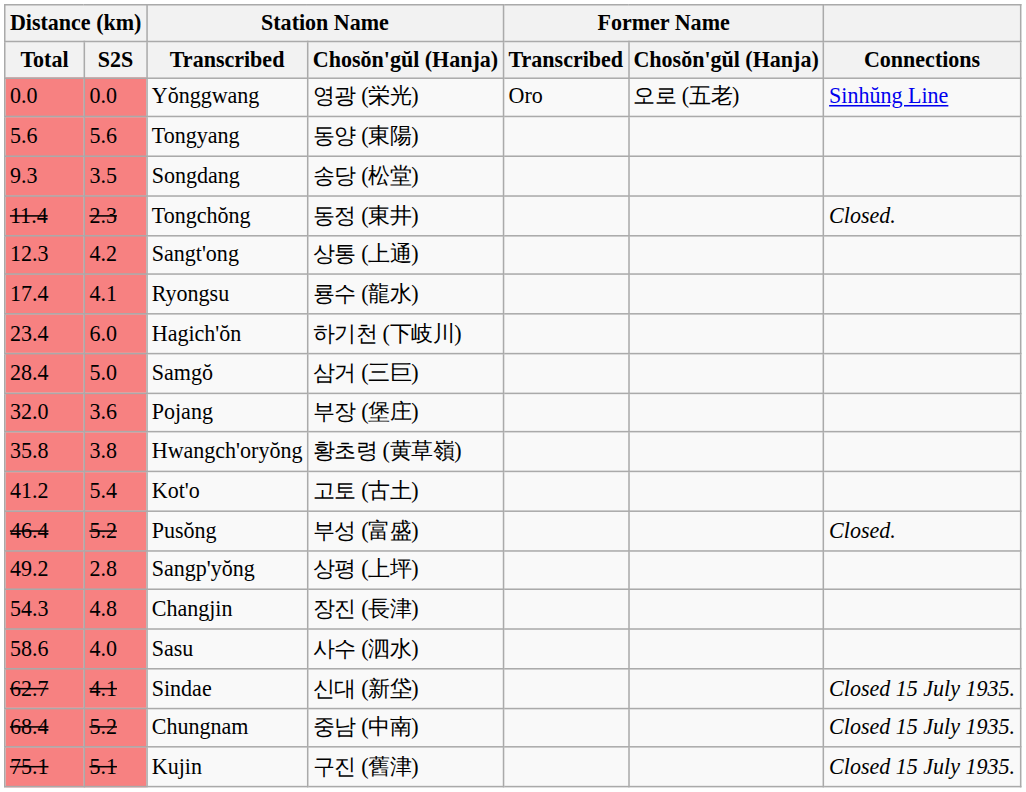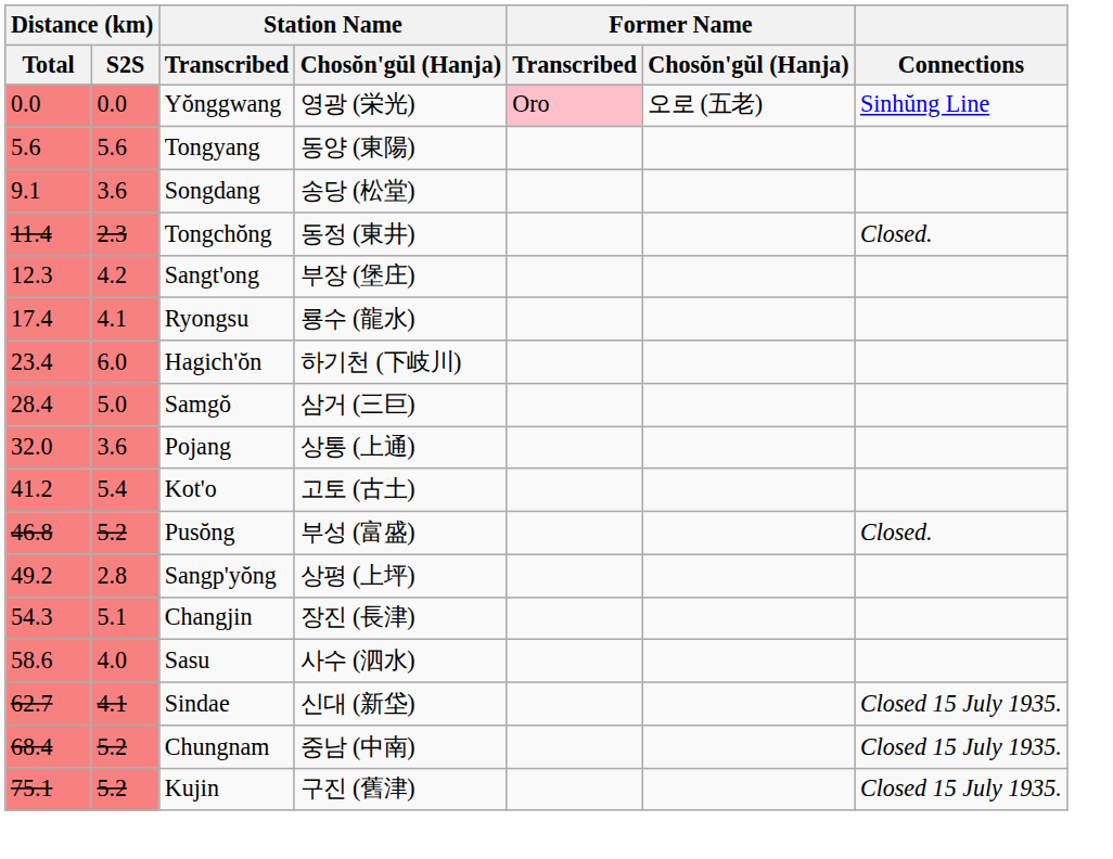Yŏnggwang | Former Name / Transcribed: no background -> pink background
Songdang | Distance (km) / Total: 9.3 -> 9.1
Songdang | Distance (km) / S2S: 3.5 -> 3.6
Sangt'ong | Station Name / Chosŏn'gŭl (Hanja): 상통 (上通) -> 부장 (堡庄)
Pojang | Station Name / Chosŏn'gŭl (Hanja): 부장 (堡庄) -> 상통 (上通)
- row: 35.8 | 3.8 | Hwangch'oryŏng | 황초령 (黄草嶺)
Pusŏng | Distance (km) / Total: 46.4 -> 46.8
Changjin | Distance (km) / S2S: 4.8 -> 5.1
Kujin | Distance (km) / S2S: 5.1 -> 5.2
